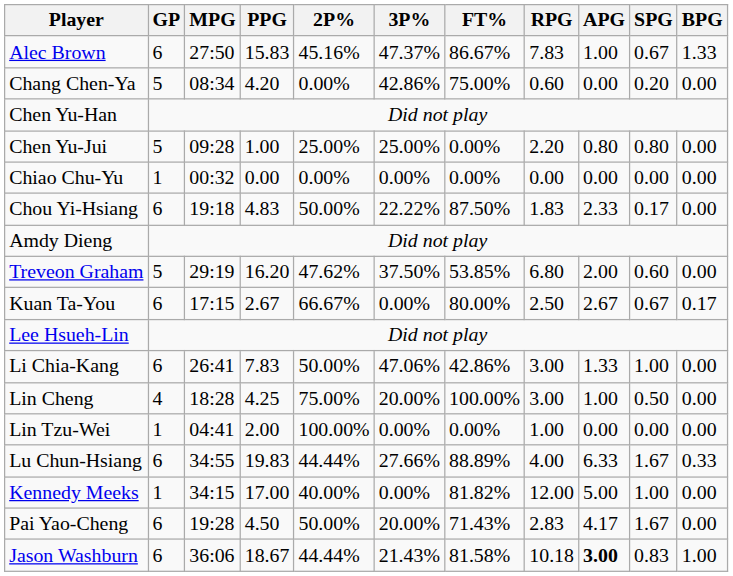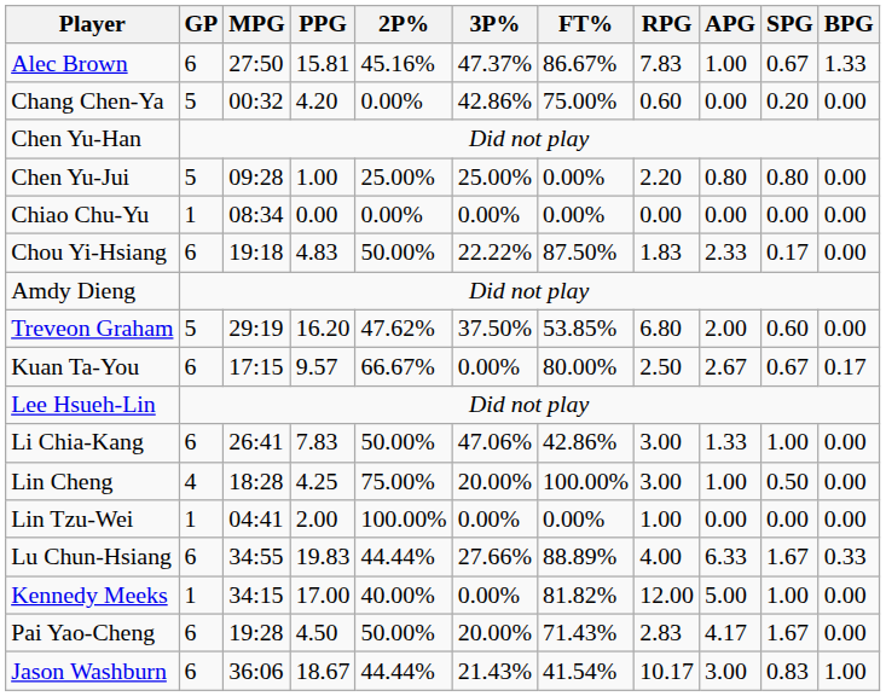Alec Brown | PPG: 15.83 -> 15.81
Chang Chen-Ya | MPG: 08:34 -> 00:32
Chiao Chu-Yu | MPG: 00:32 -> 08:34
Kuan Ta-You | PPG: 2.67 -> 9.57
Jason Washburn | FT%: 81.58% -> 41.54%
Jason Washburn | RPG: 10.18 -> 10.17
Jason Washburn | APG: bold -> normal
